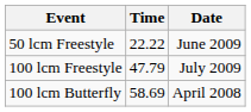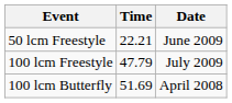50 lcm Freestyle | Time: 22.22 -> 22.21
100 lcm Butterfly | Time: 58.69 -> 51.69
